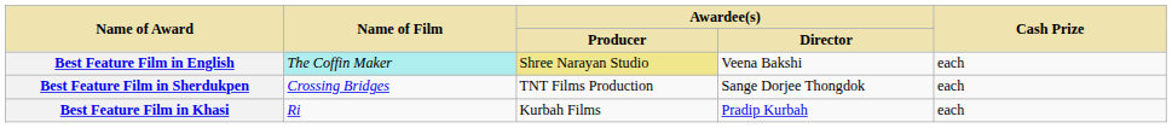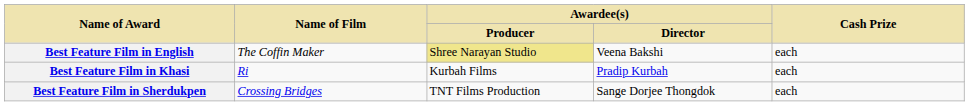Best Feature Film in English | Name of Film: paleturquoise background -> no background
rows swapped: Best Feature Film in Khasi <-> Best Feature Film in Sherdukpen
